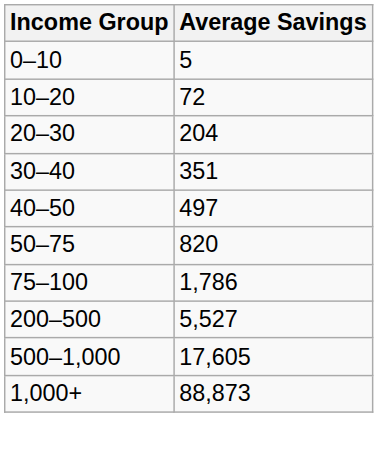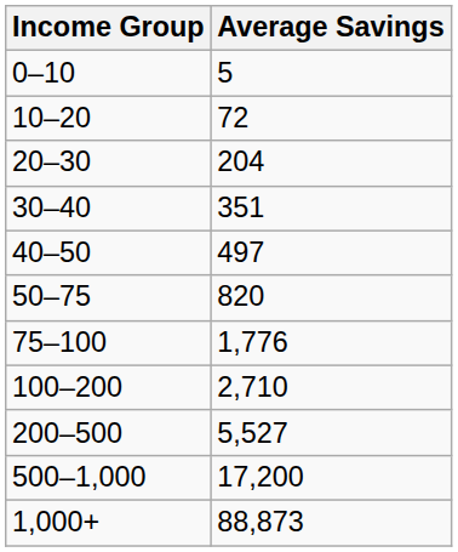75–100 | Average Savings: 1,786 -> 1,776
+ row: 100–200 | 2,710
500–1,000 | Average Savings: 17,605 -> 17,200
